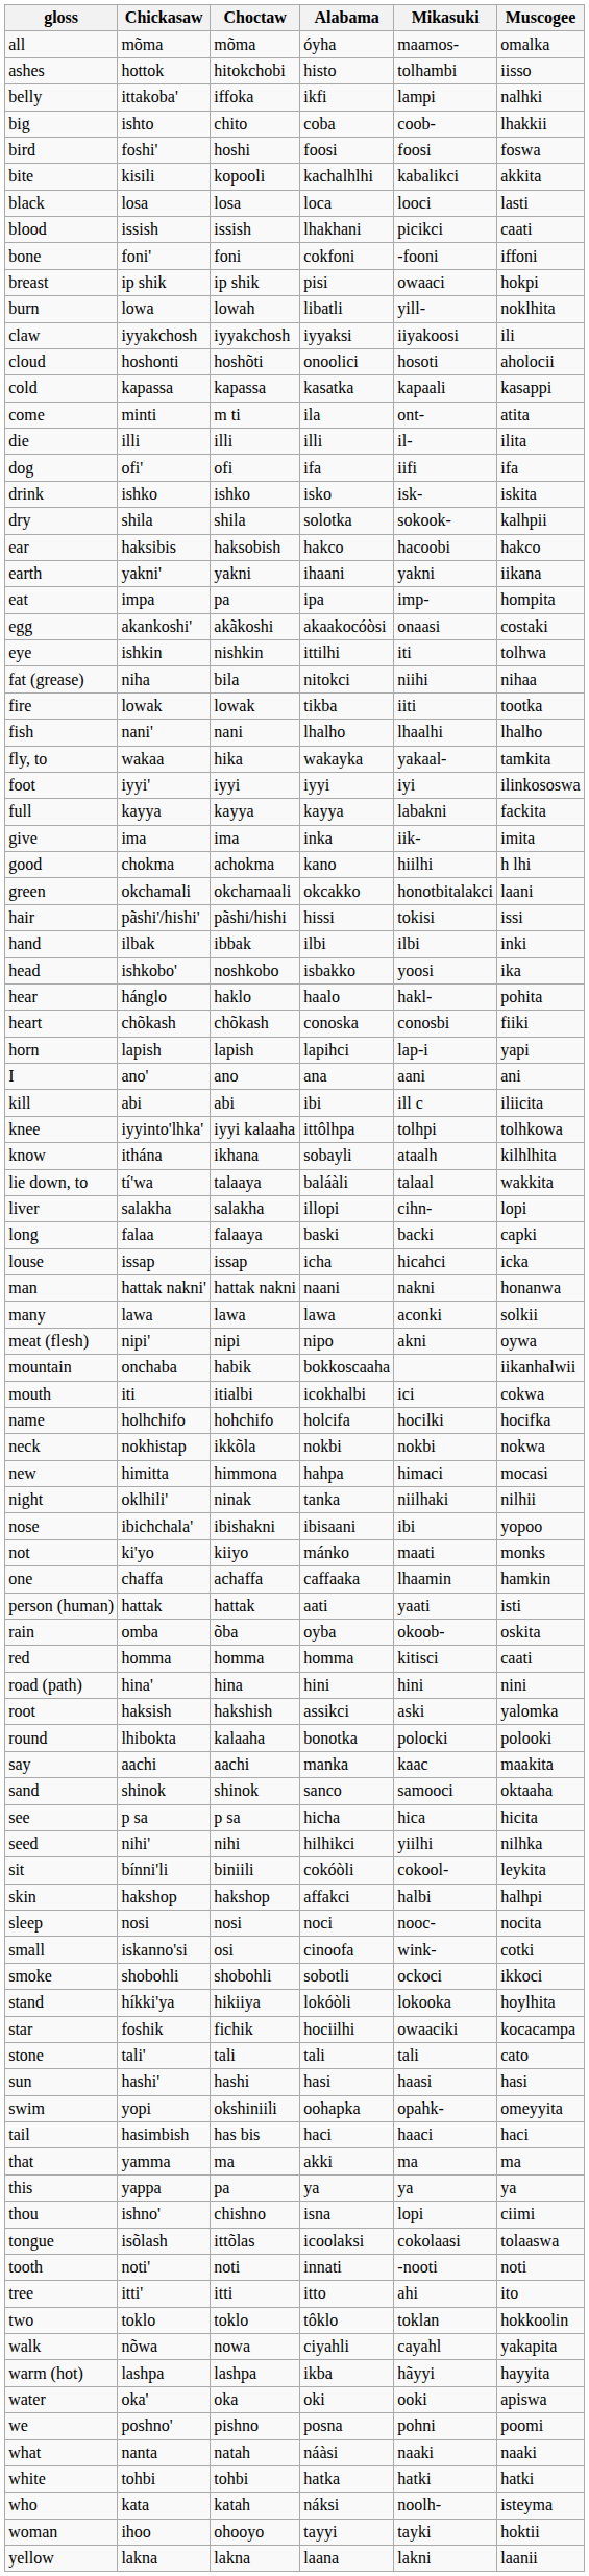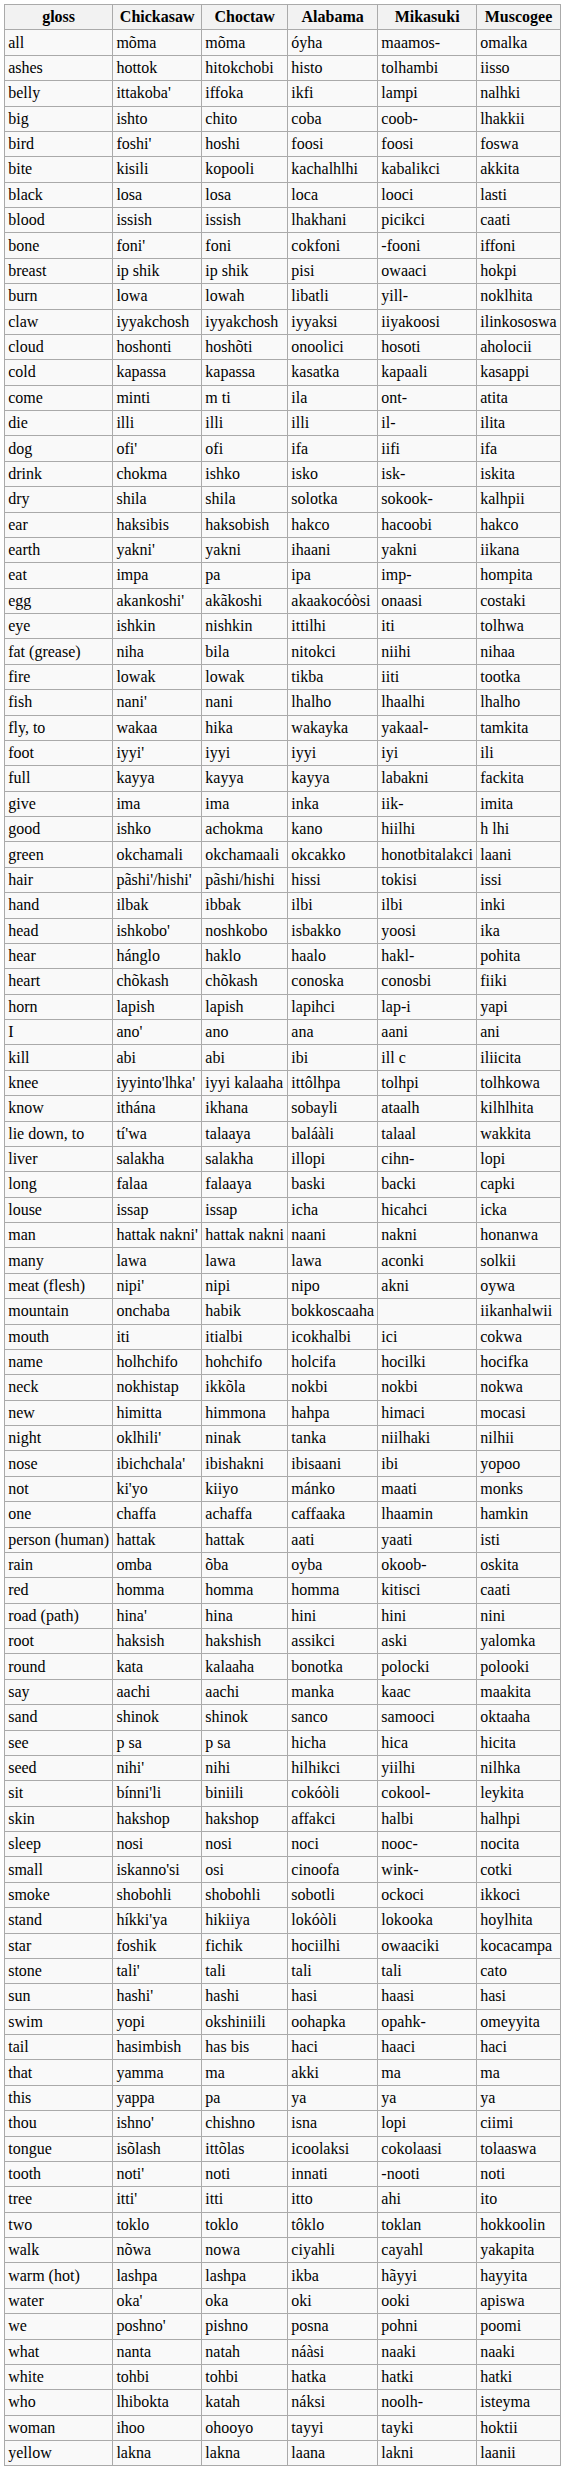claw | Muscogee: ili -> ilinkososwa
drink | Chickasaw: ishko -> chokma
foot | Muscogee: ilinkososwa -> ili
good | Chickasaw: chokma -> ishko
round | Chickasaw: lhibokta -> kata
who | Chickasaw: kata -> lhibokta
